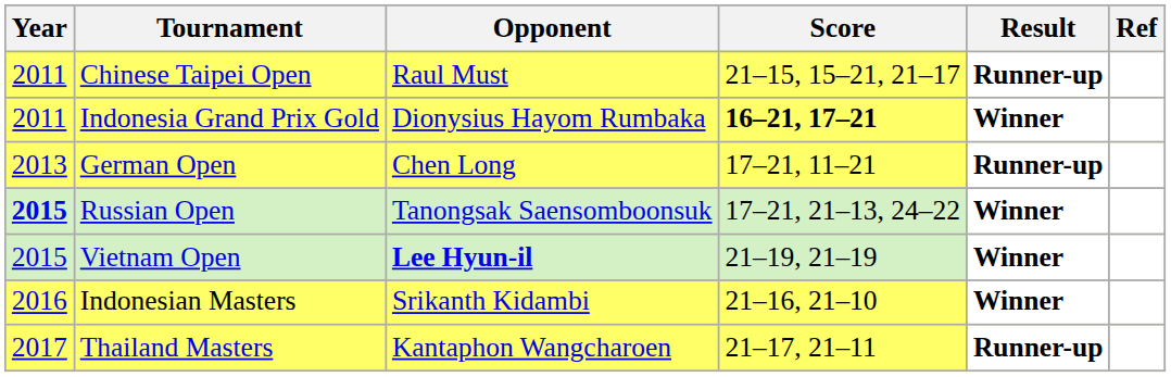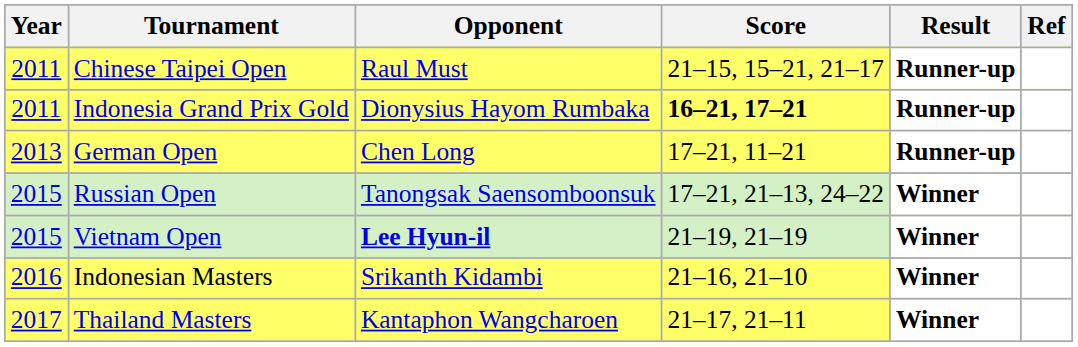Indonesia Grand Prix Gold | Result: Winner -> Runner-up
Russian Open | Year: bold -> normal
Thailand Masters | Result: Runner-up -> Winner
